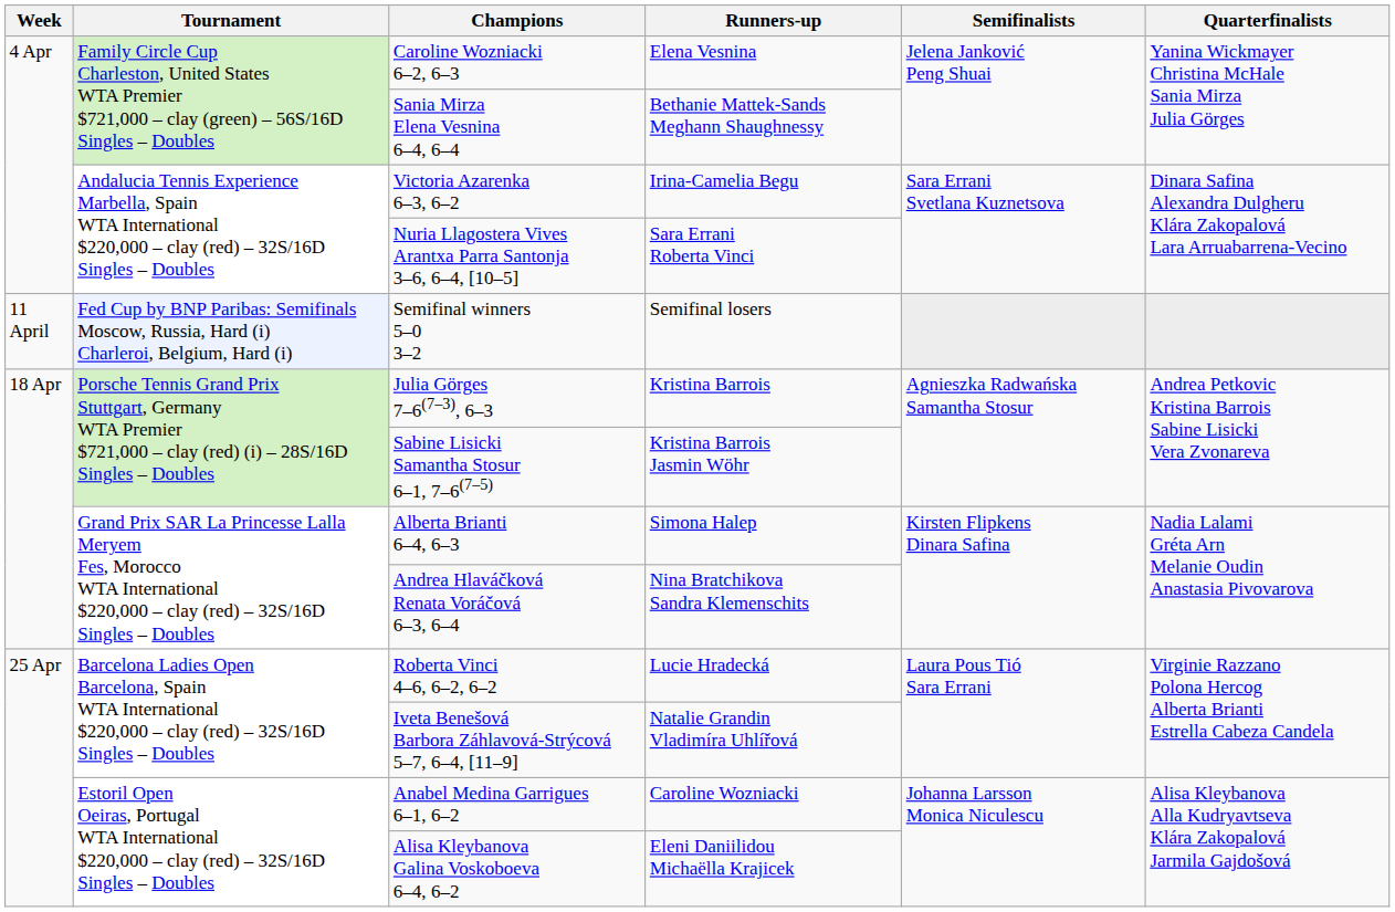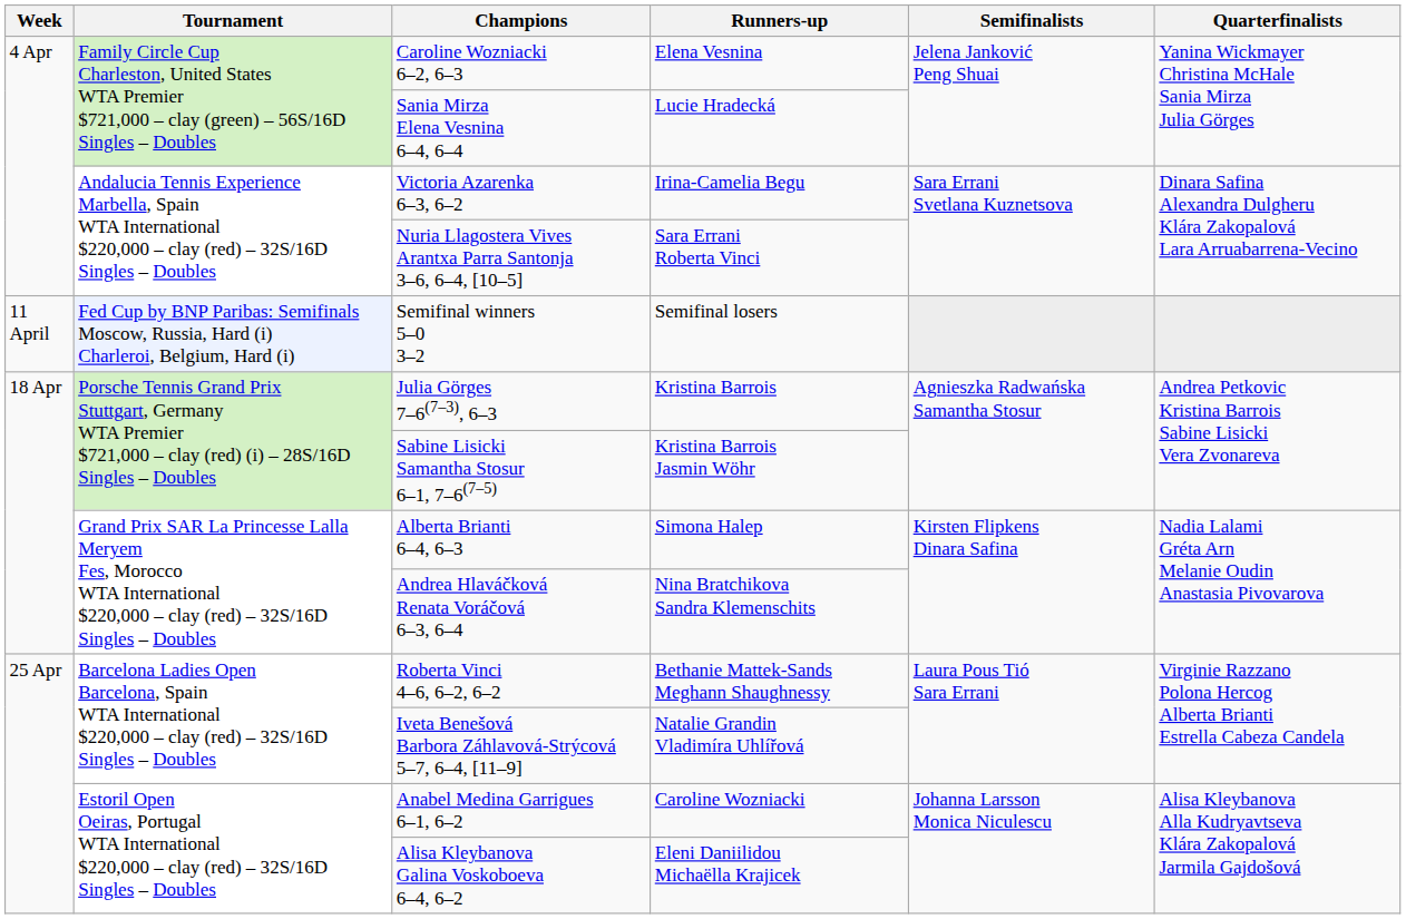Sania Mirza Elena Vesnina 6–4, 6–4 | Runners-up: Bethanie Mattek-Sands Meghann Shaughnessy -> Lucie Hradecká
Roberta Vinci 4–6, 6–2, 6–2 | Runners-up: Lucie Hradecká -> Bethanie Mattek-Sands Meghann Shaughnessy
